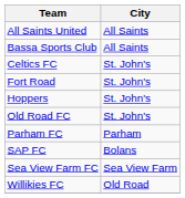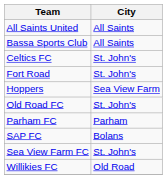Hoppers | City: St. John's -> Sea View Farm
Sea View Farm FC | City: Sea View Farm -> St. John's
